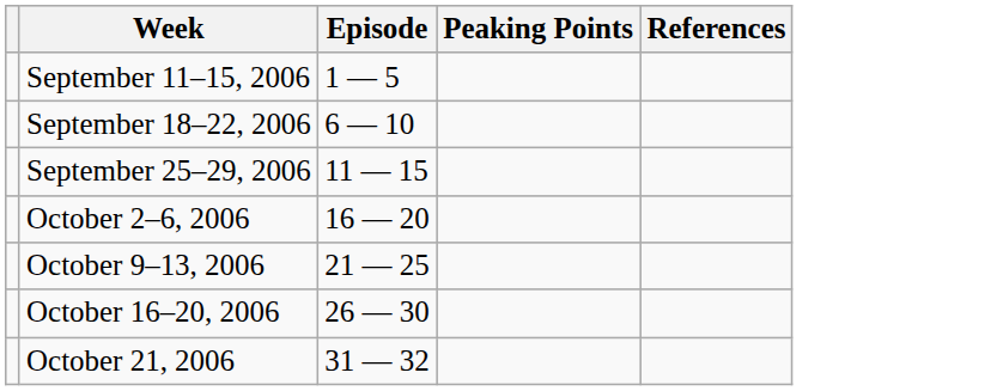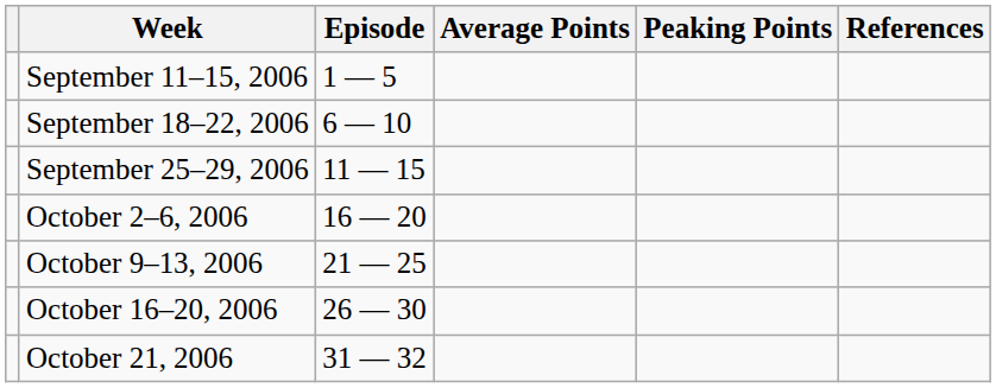+ column: Average Points
